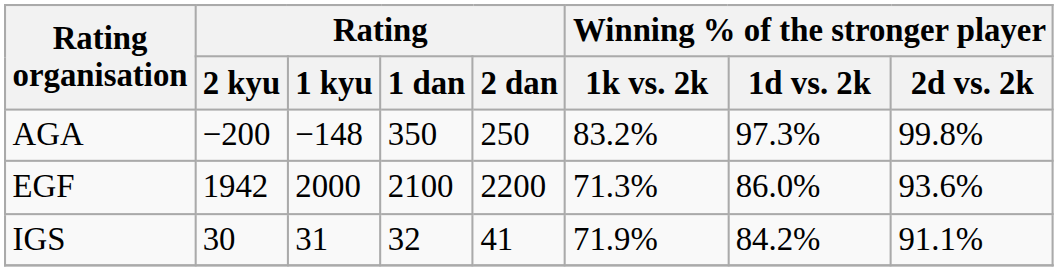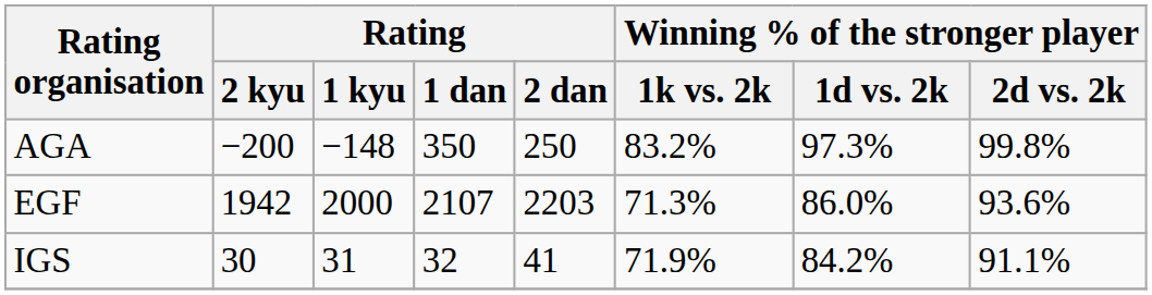EGF | Rating / 1 dan: 2100 -> 2107
EGF | Rating / 2 dan: 2200 -> 2203
